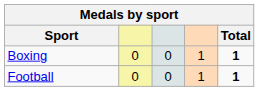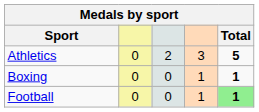+ row: Athletics | 0 | 2 | 3 | 5
Football | Total: no background -> lightgreen background
